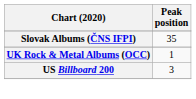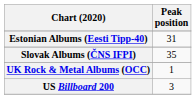+ row: Estonian Albums (Eesti Tipp-40) | 31
